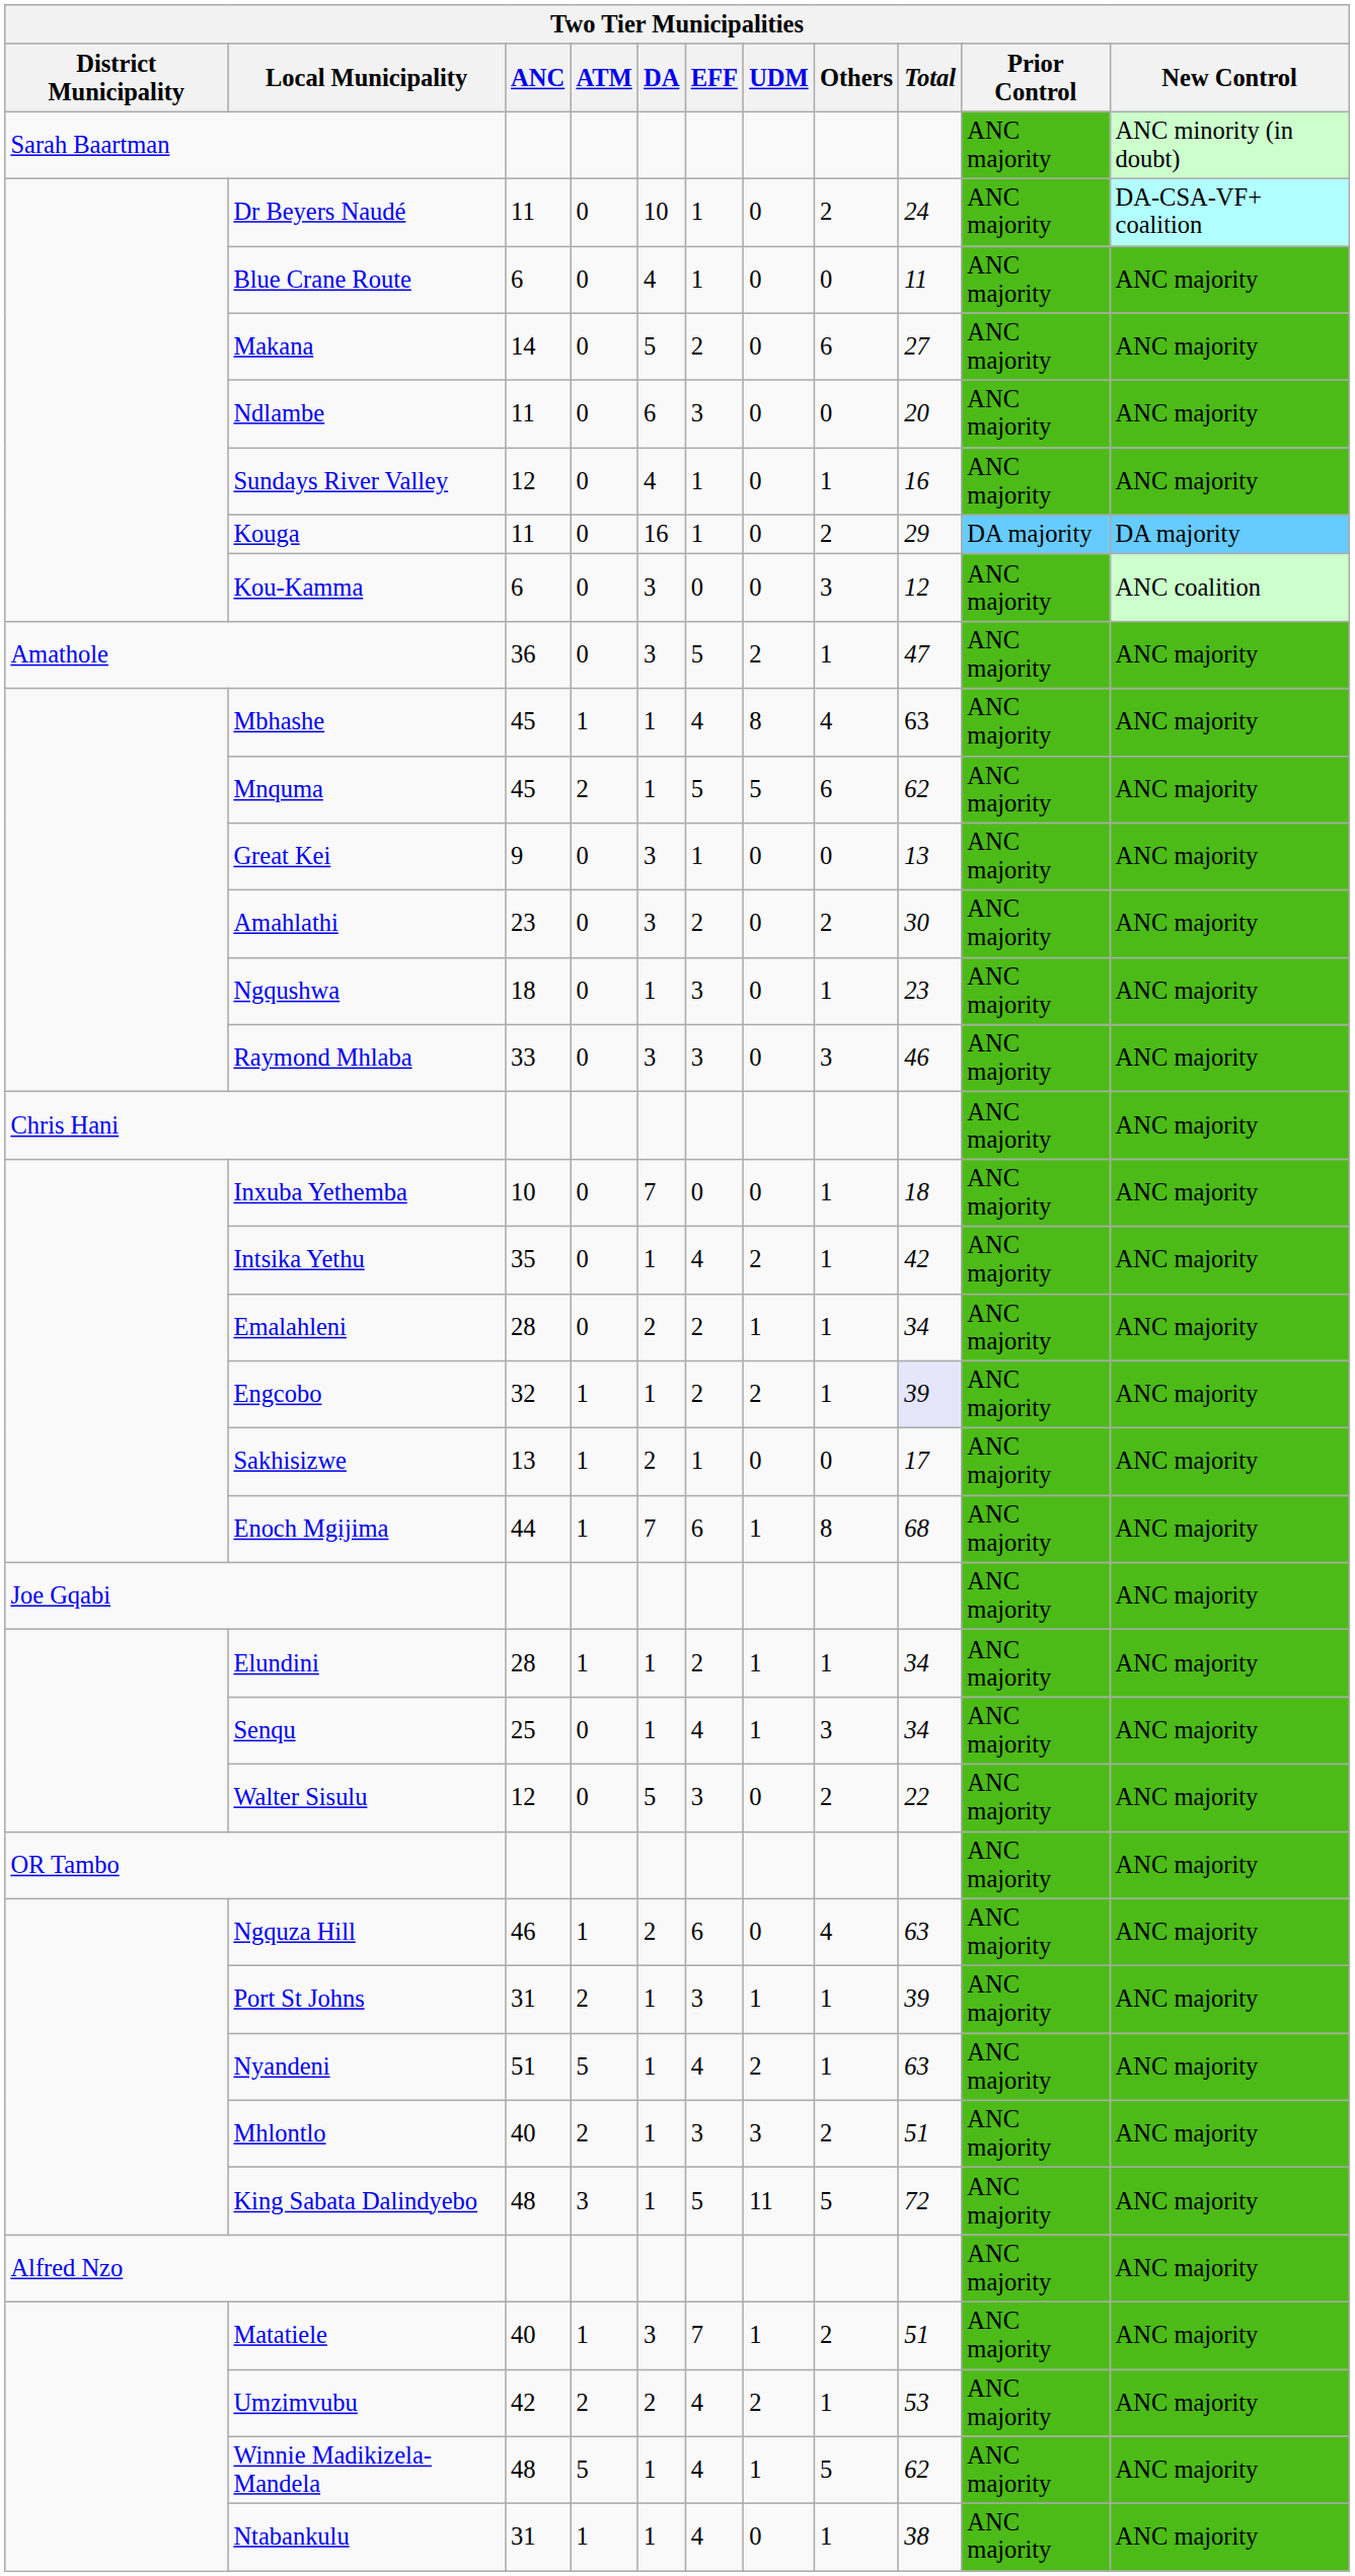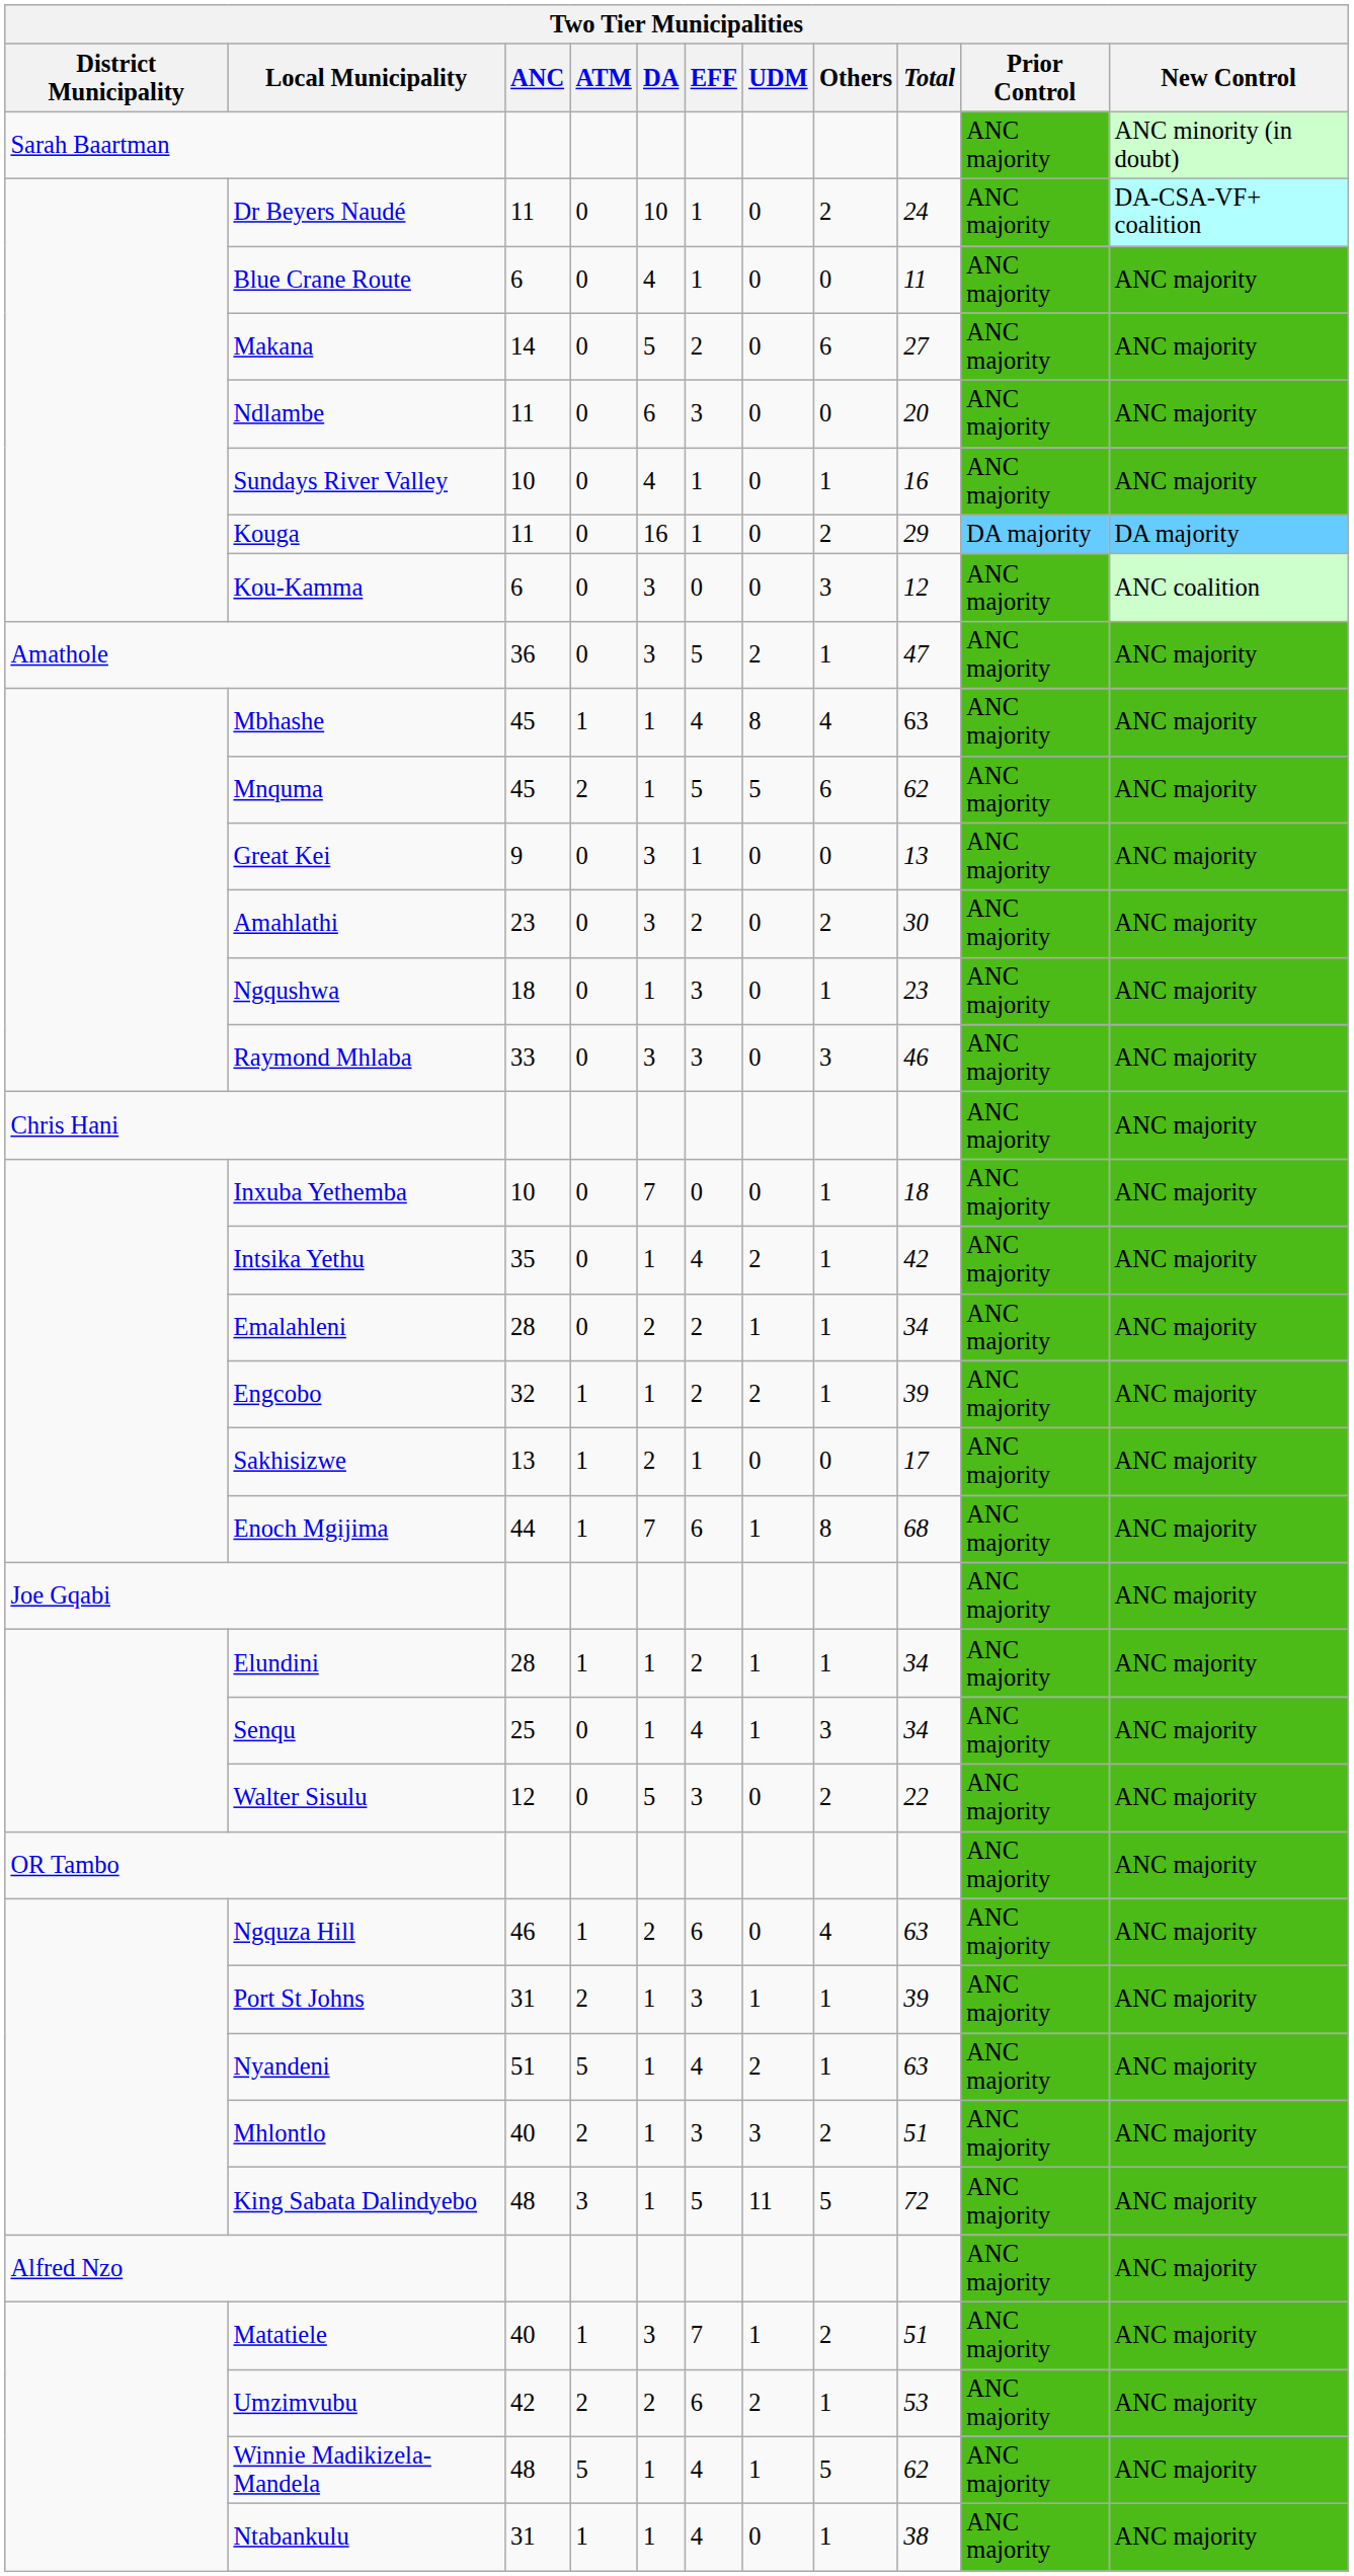Sundays River Valley | ANC: 12 -> 10
Engcobo | Total: lavender background -> no background
Umzimvubu | EFF: 4 -> 6
